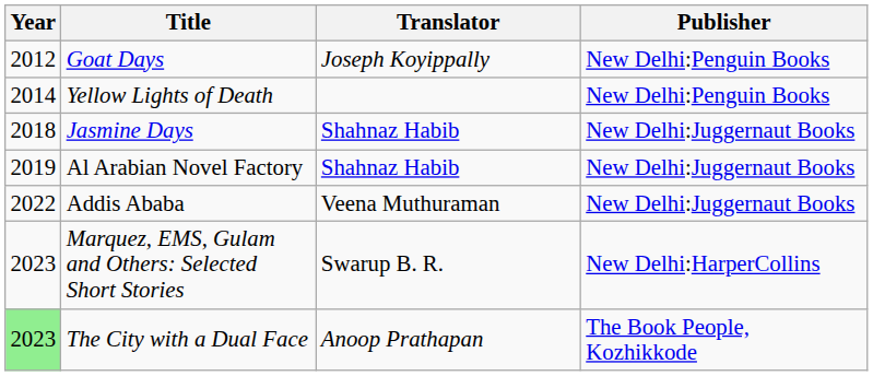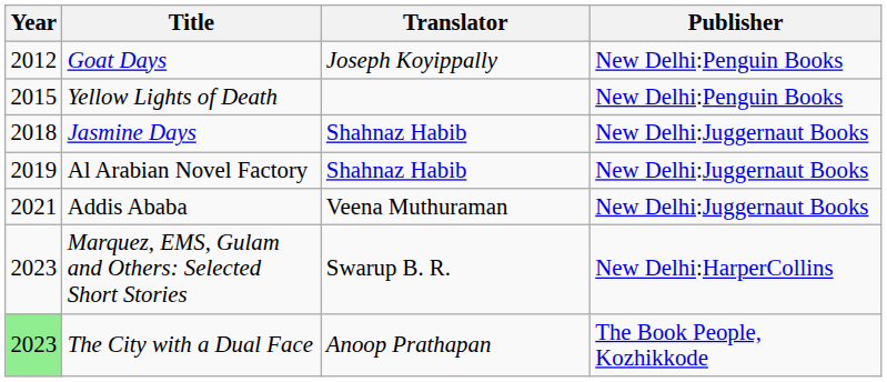Yellow Lights of Death | Year: 2014 -> 2015
Addis Ababa | Year: 2022 -> 2021
